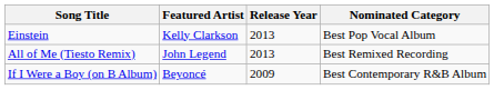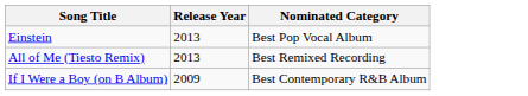- column: Featured Artist | Kelly Clarkson | John Legend | Beyoncé
